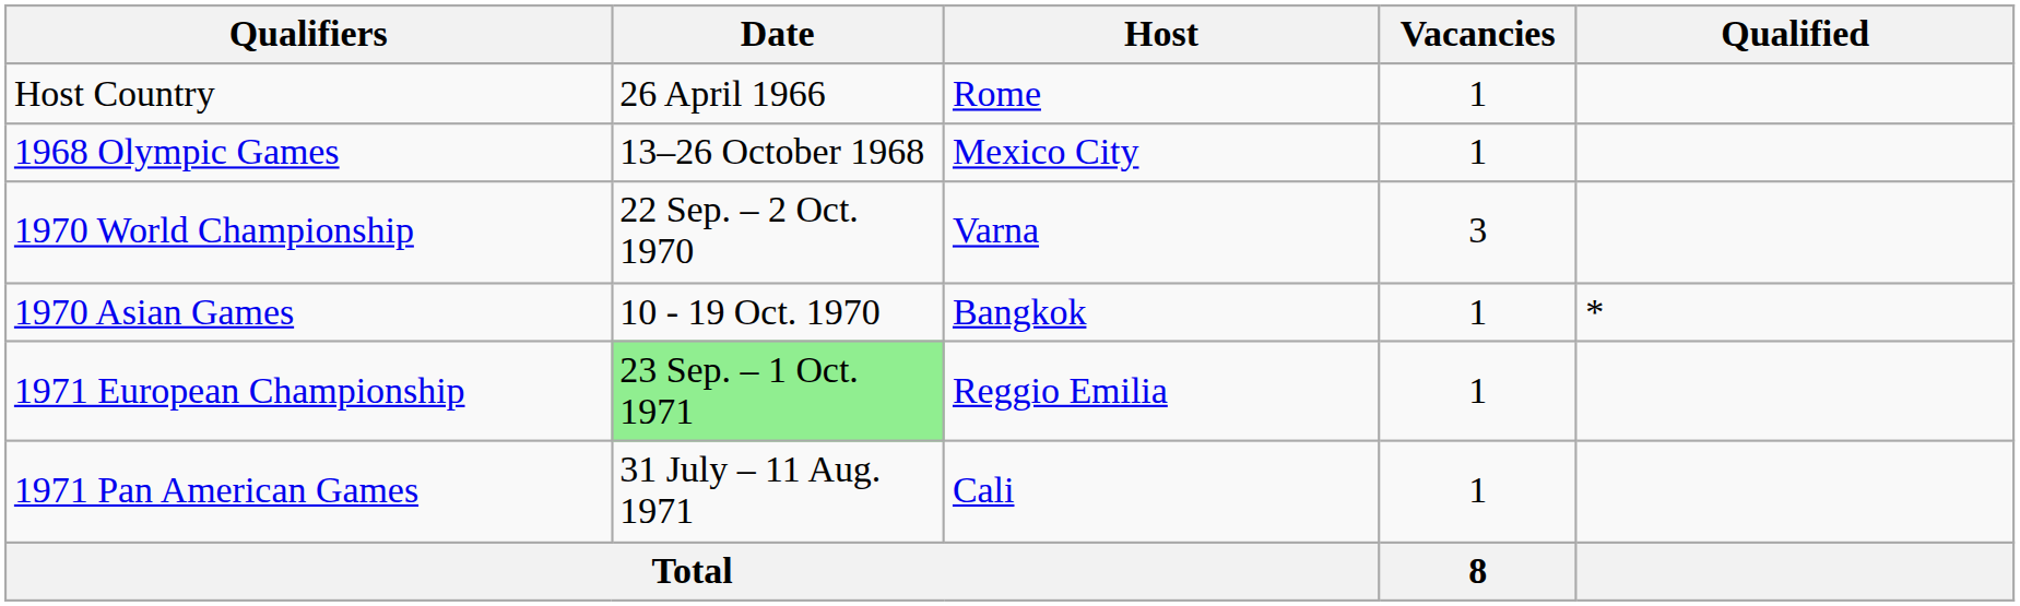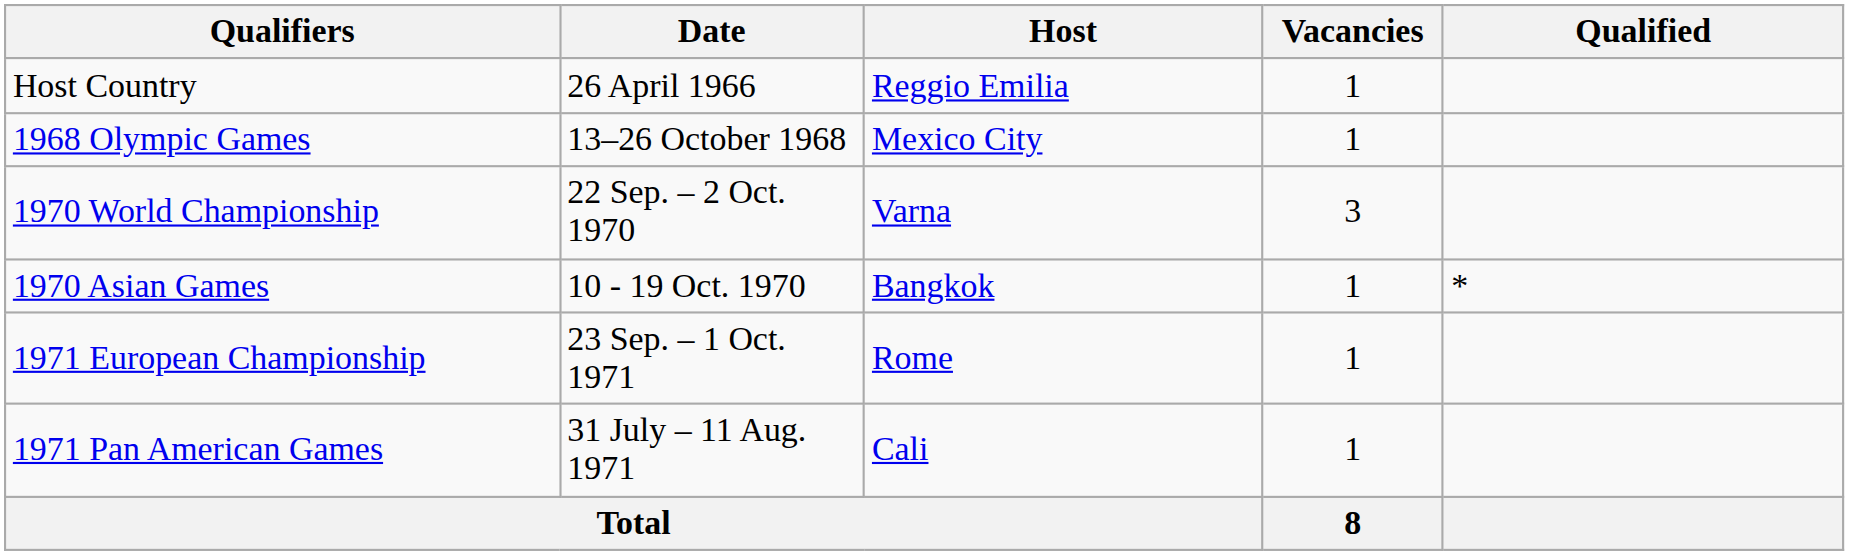Host Country | Host: Rome -> Reggio Emilia
1971 European Championship | Date: lightgreen background -> no background
1971 European Championship | Host: Reggio Emilia -> Rome
